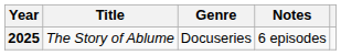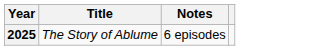- column: Genre | Docuseries
